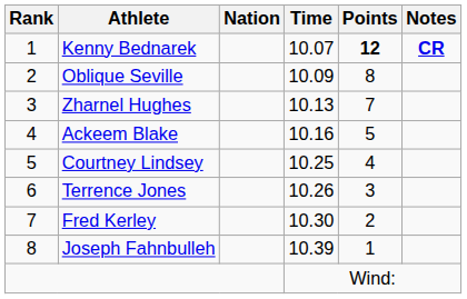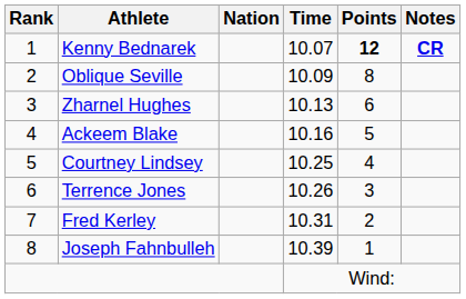Zharnel Hughes | Points: 7 -> 6
Fred Kerley | Time: 10.30 -> 10.31
